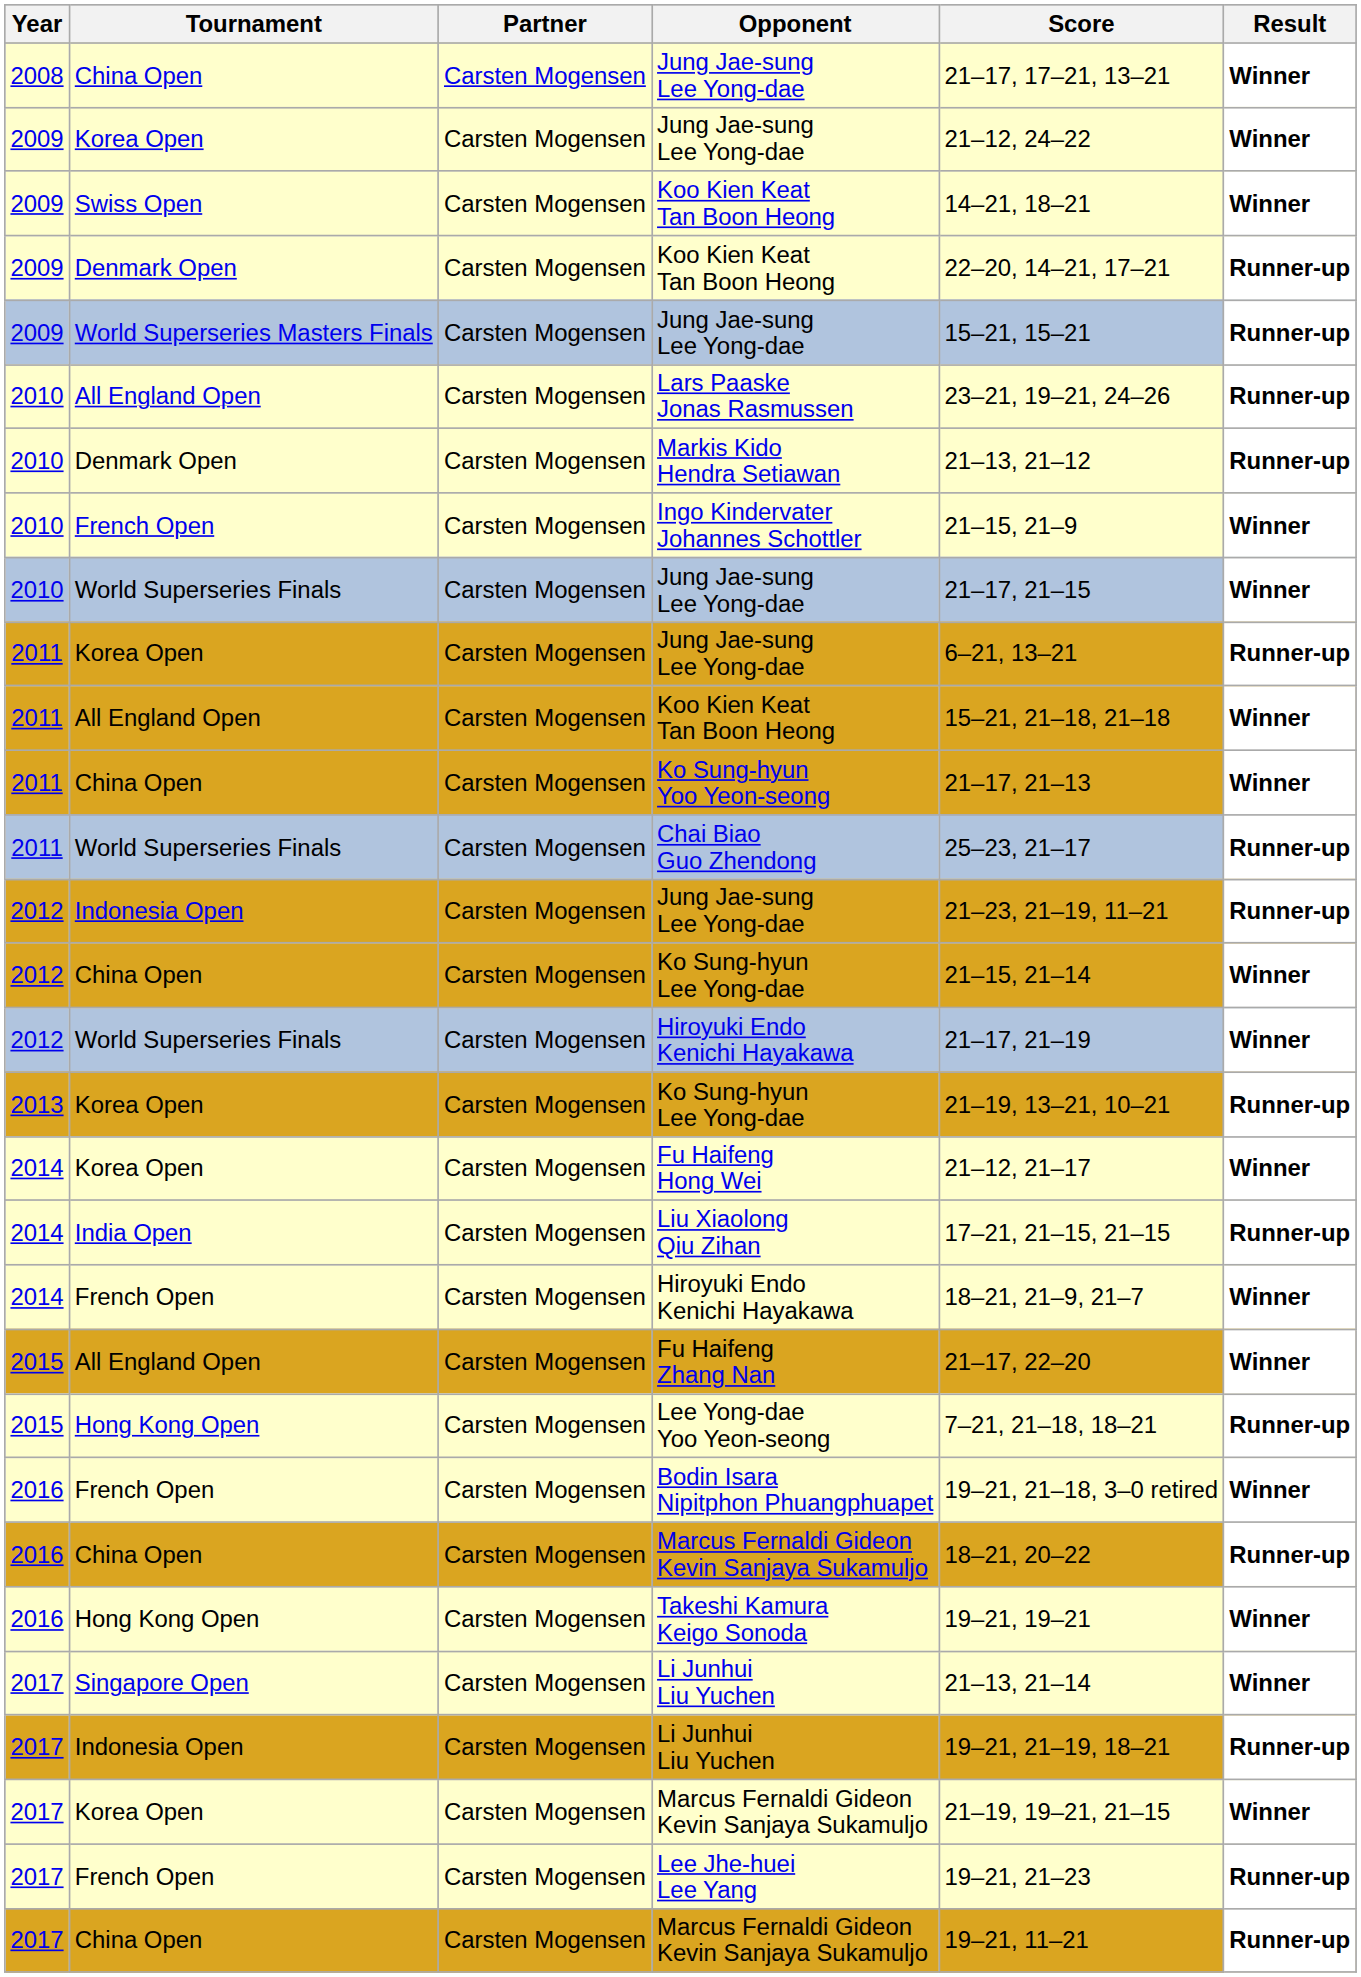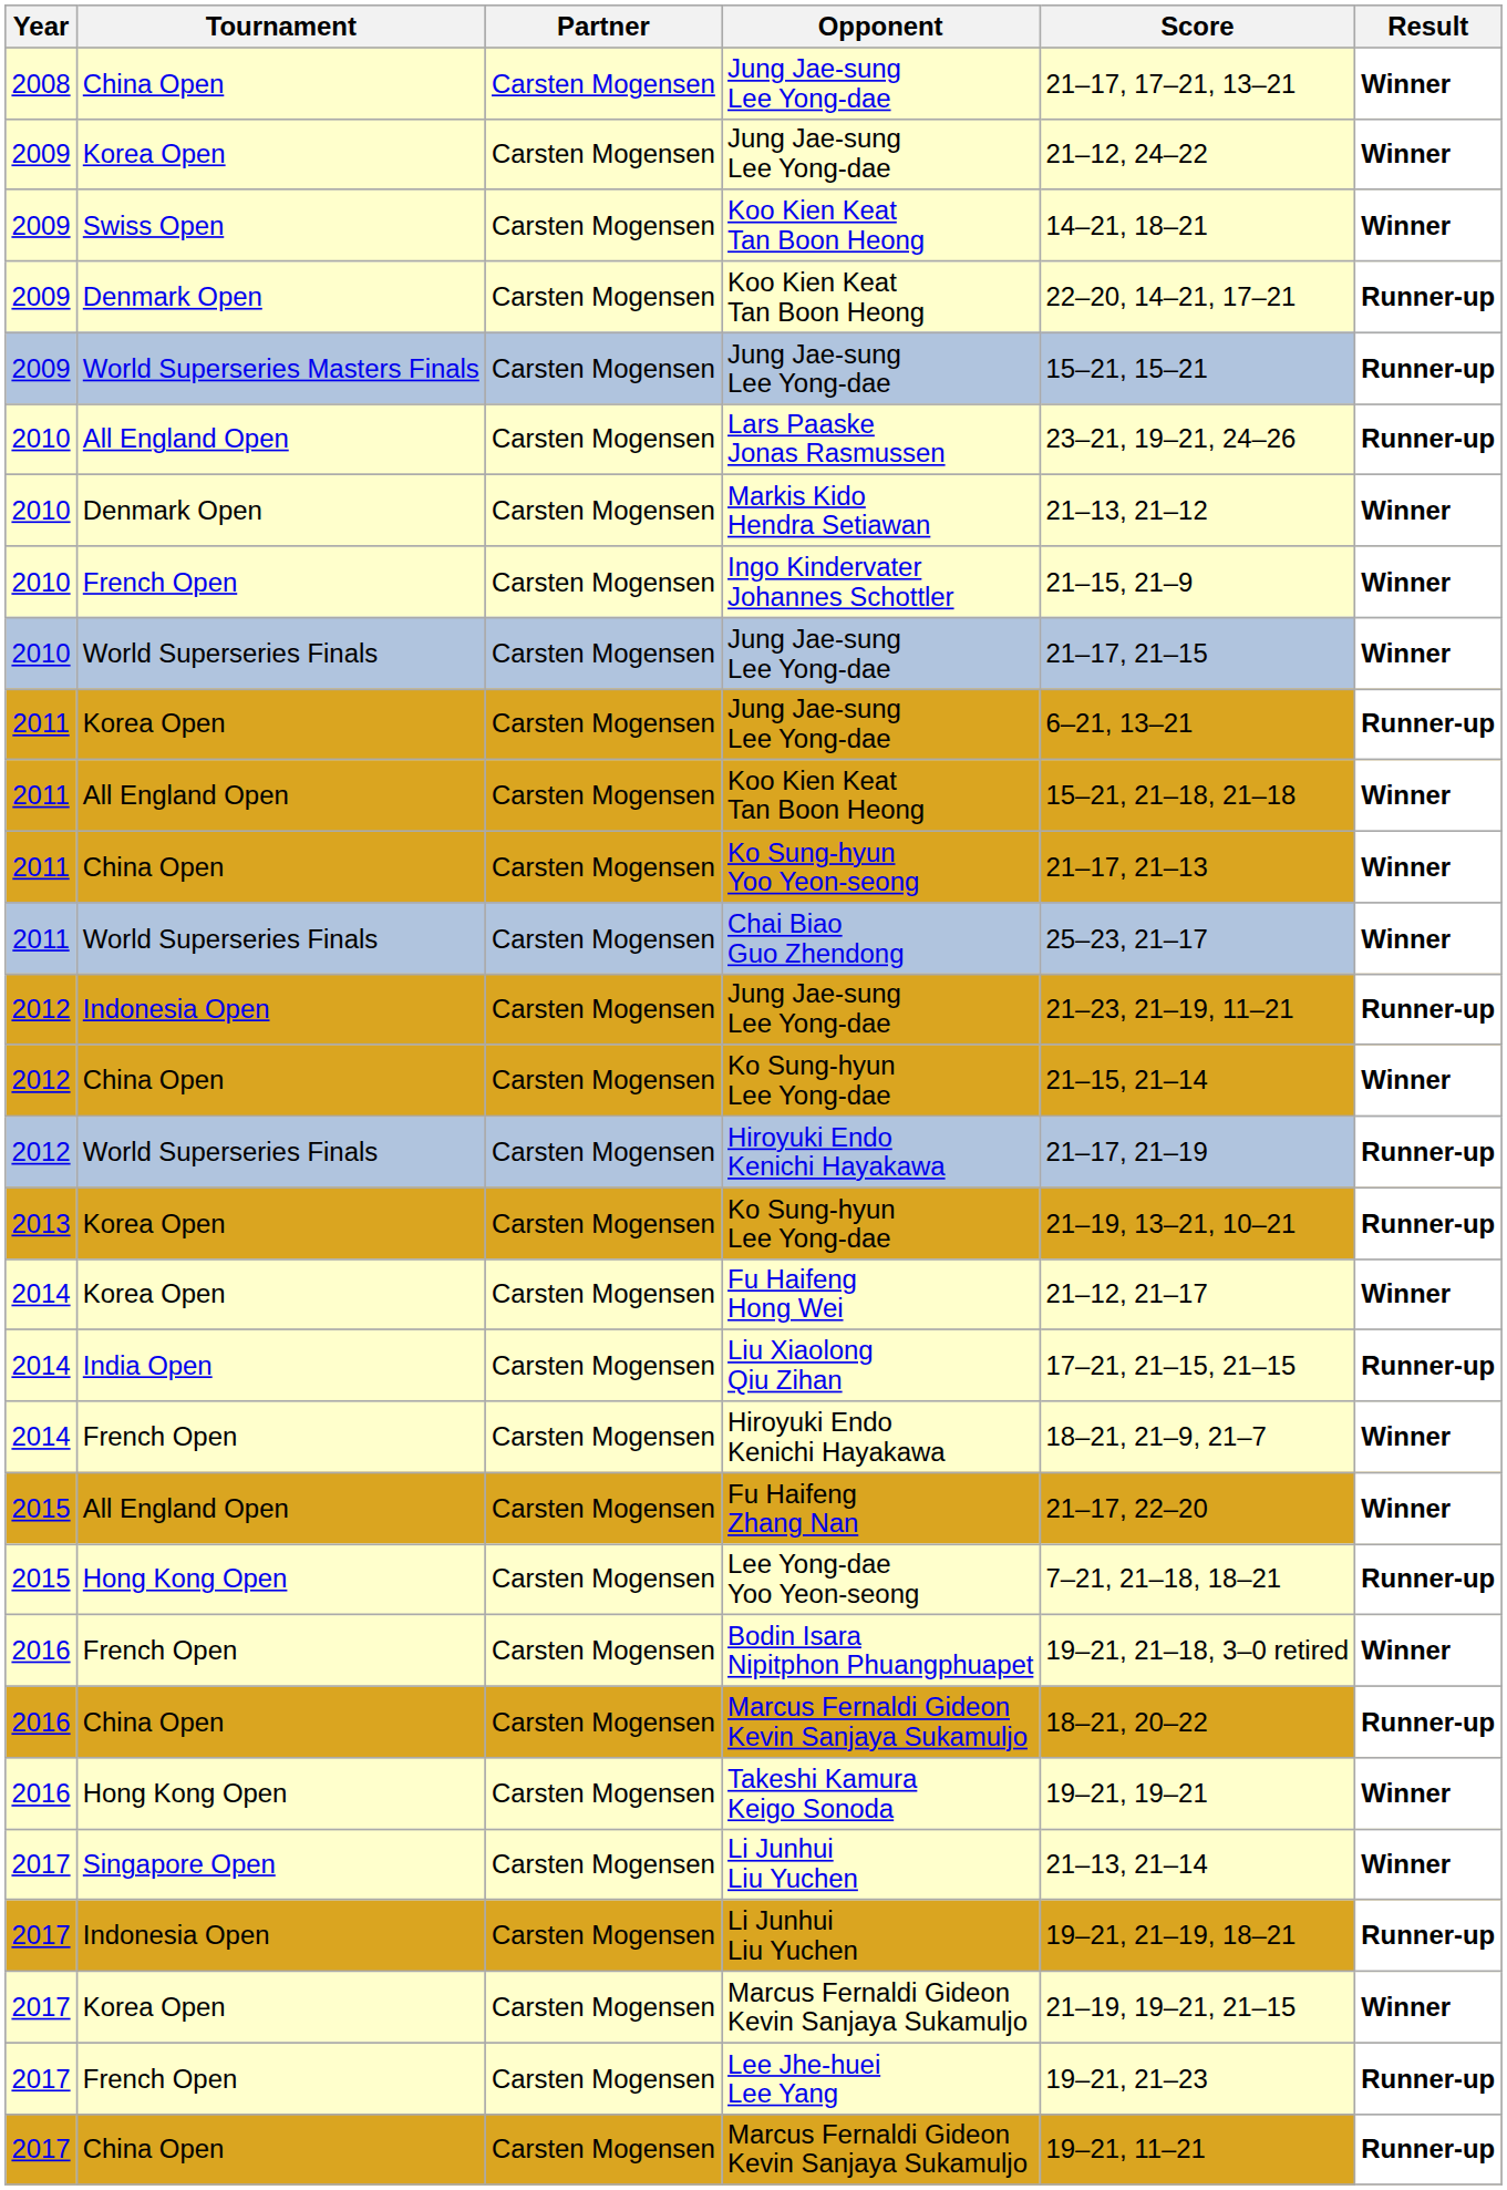Markis Kido Hendra Setiawan | Result: Runner-up -> Winner
Chai Biao Guo Zhendong | Result: Runner-up -> Winner
World Superseries Finals / Hiroyuki Endo Kenichi Hayakawa | Result: Winner -> Runner-up
